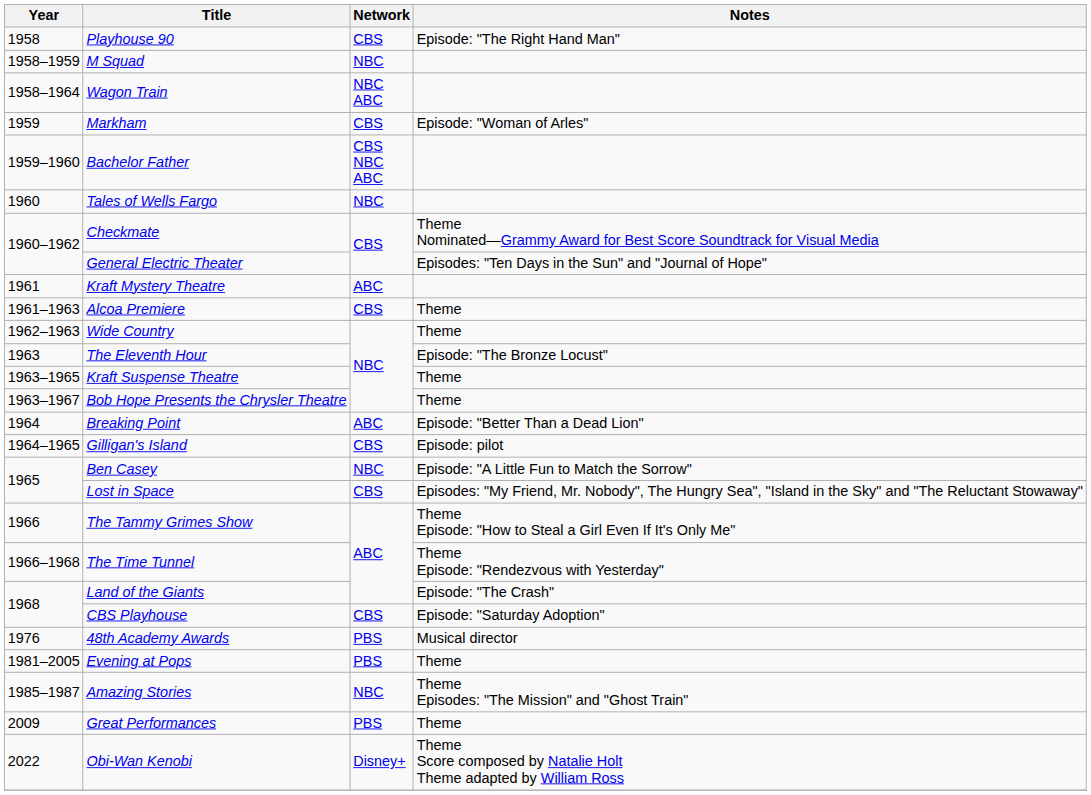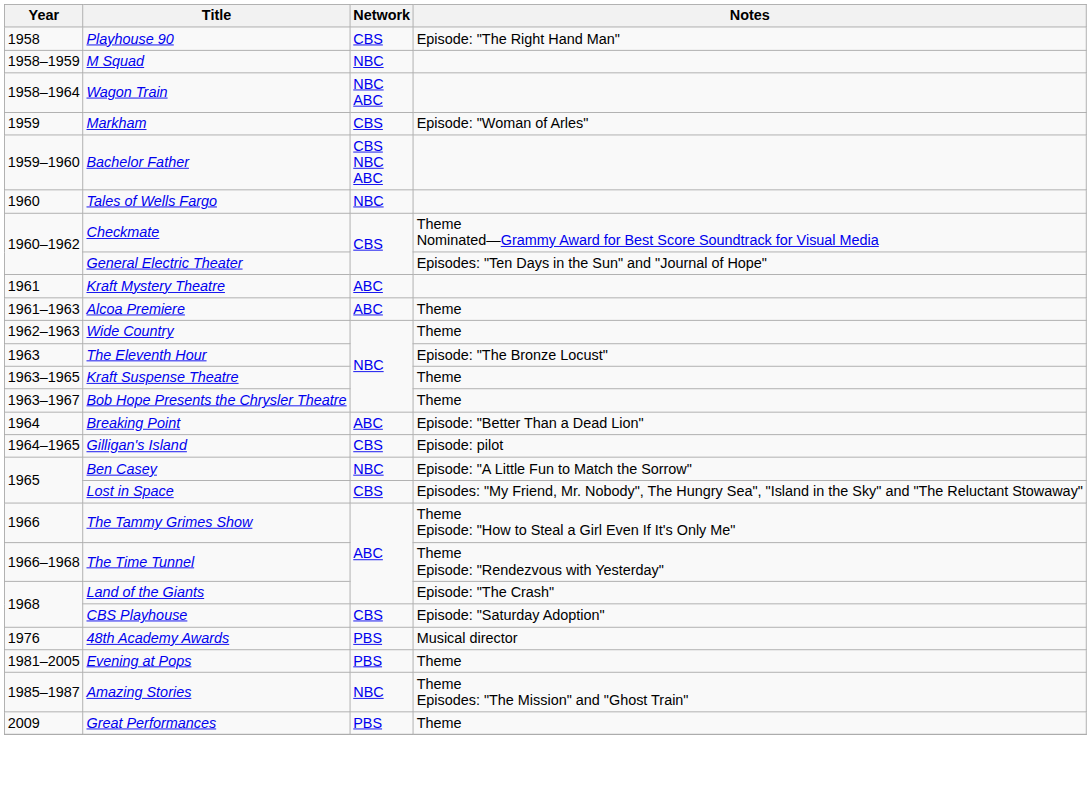Alcoa Premiere | Network: CBS -> ABC
- row: 2022 | Obi-Wan Kenobi | Disney+ | Theme Score composed by Natalie Holt Theme adapted by William Ross
